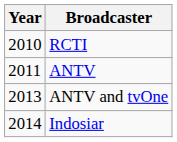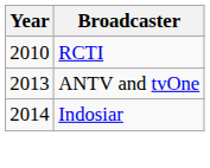- row: 2011 | ANTV
